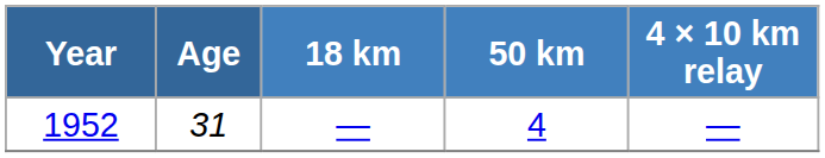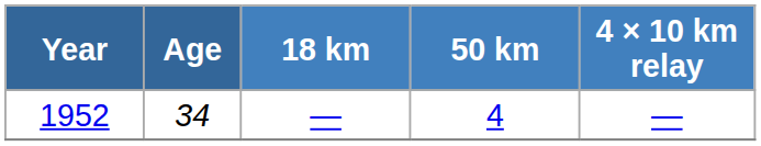1952 | Age: 31 -> 34
